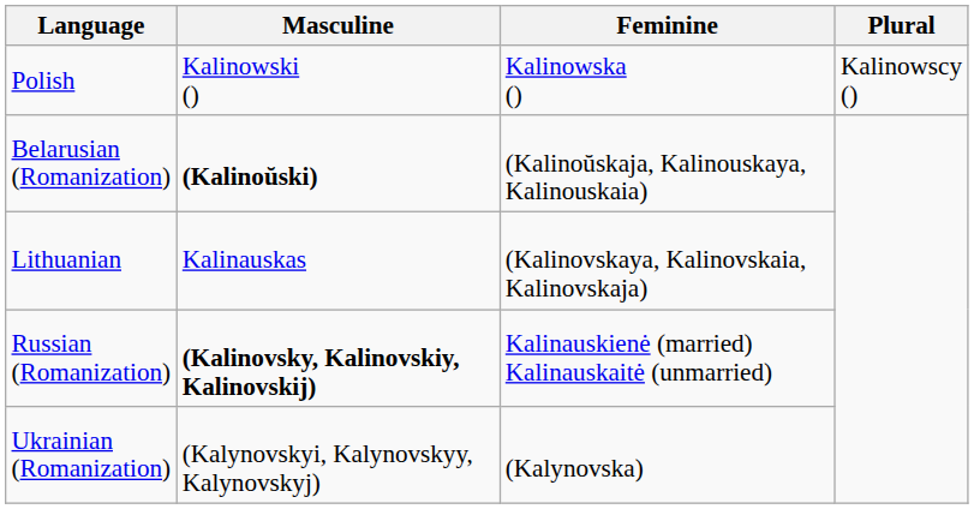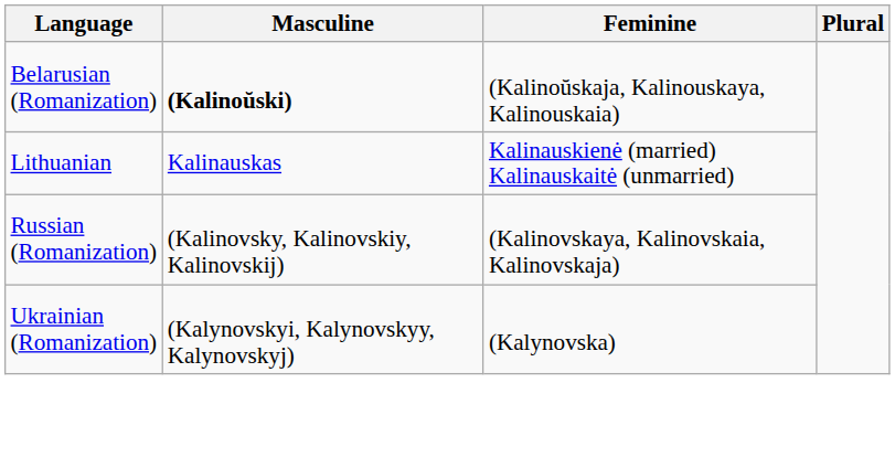- row: Polish | Kalinowski () | Kalinowska () | Kalinowscy ()
Lithuanian | Feminine: (Kalinovskaya, Kalinovskaia, Kalinovskaja) -> Kalinauskienė (married) Kalinauskaitė (unmarried)
Russian (Romanization) | Masculine: bold -> normal
Russian (Romanization) | Feminine: Kalinauskienė (married) Kalinauskaitė (unmarried) -> (Kalinovskaya, Kalinovskaia, Kalinovskaja)
